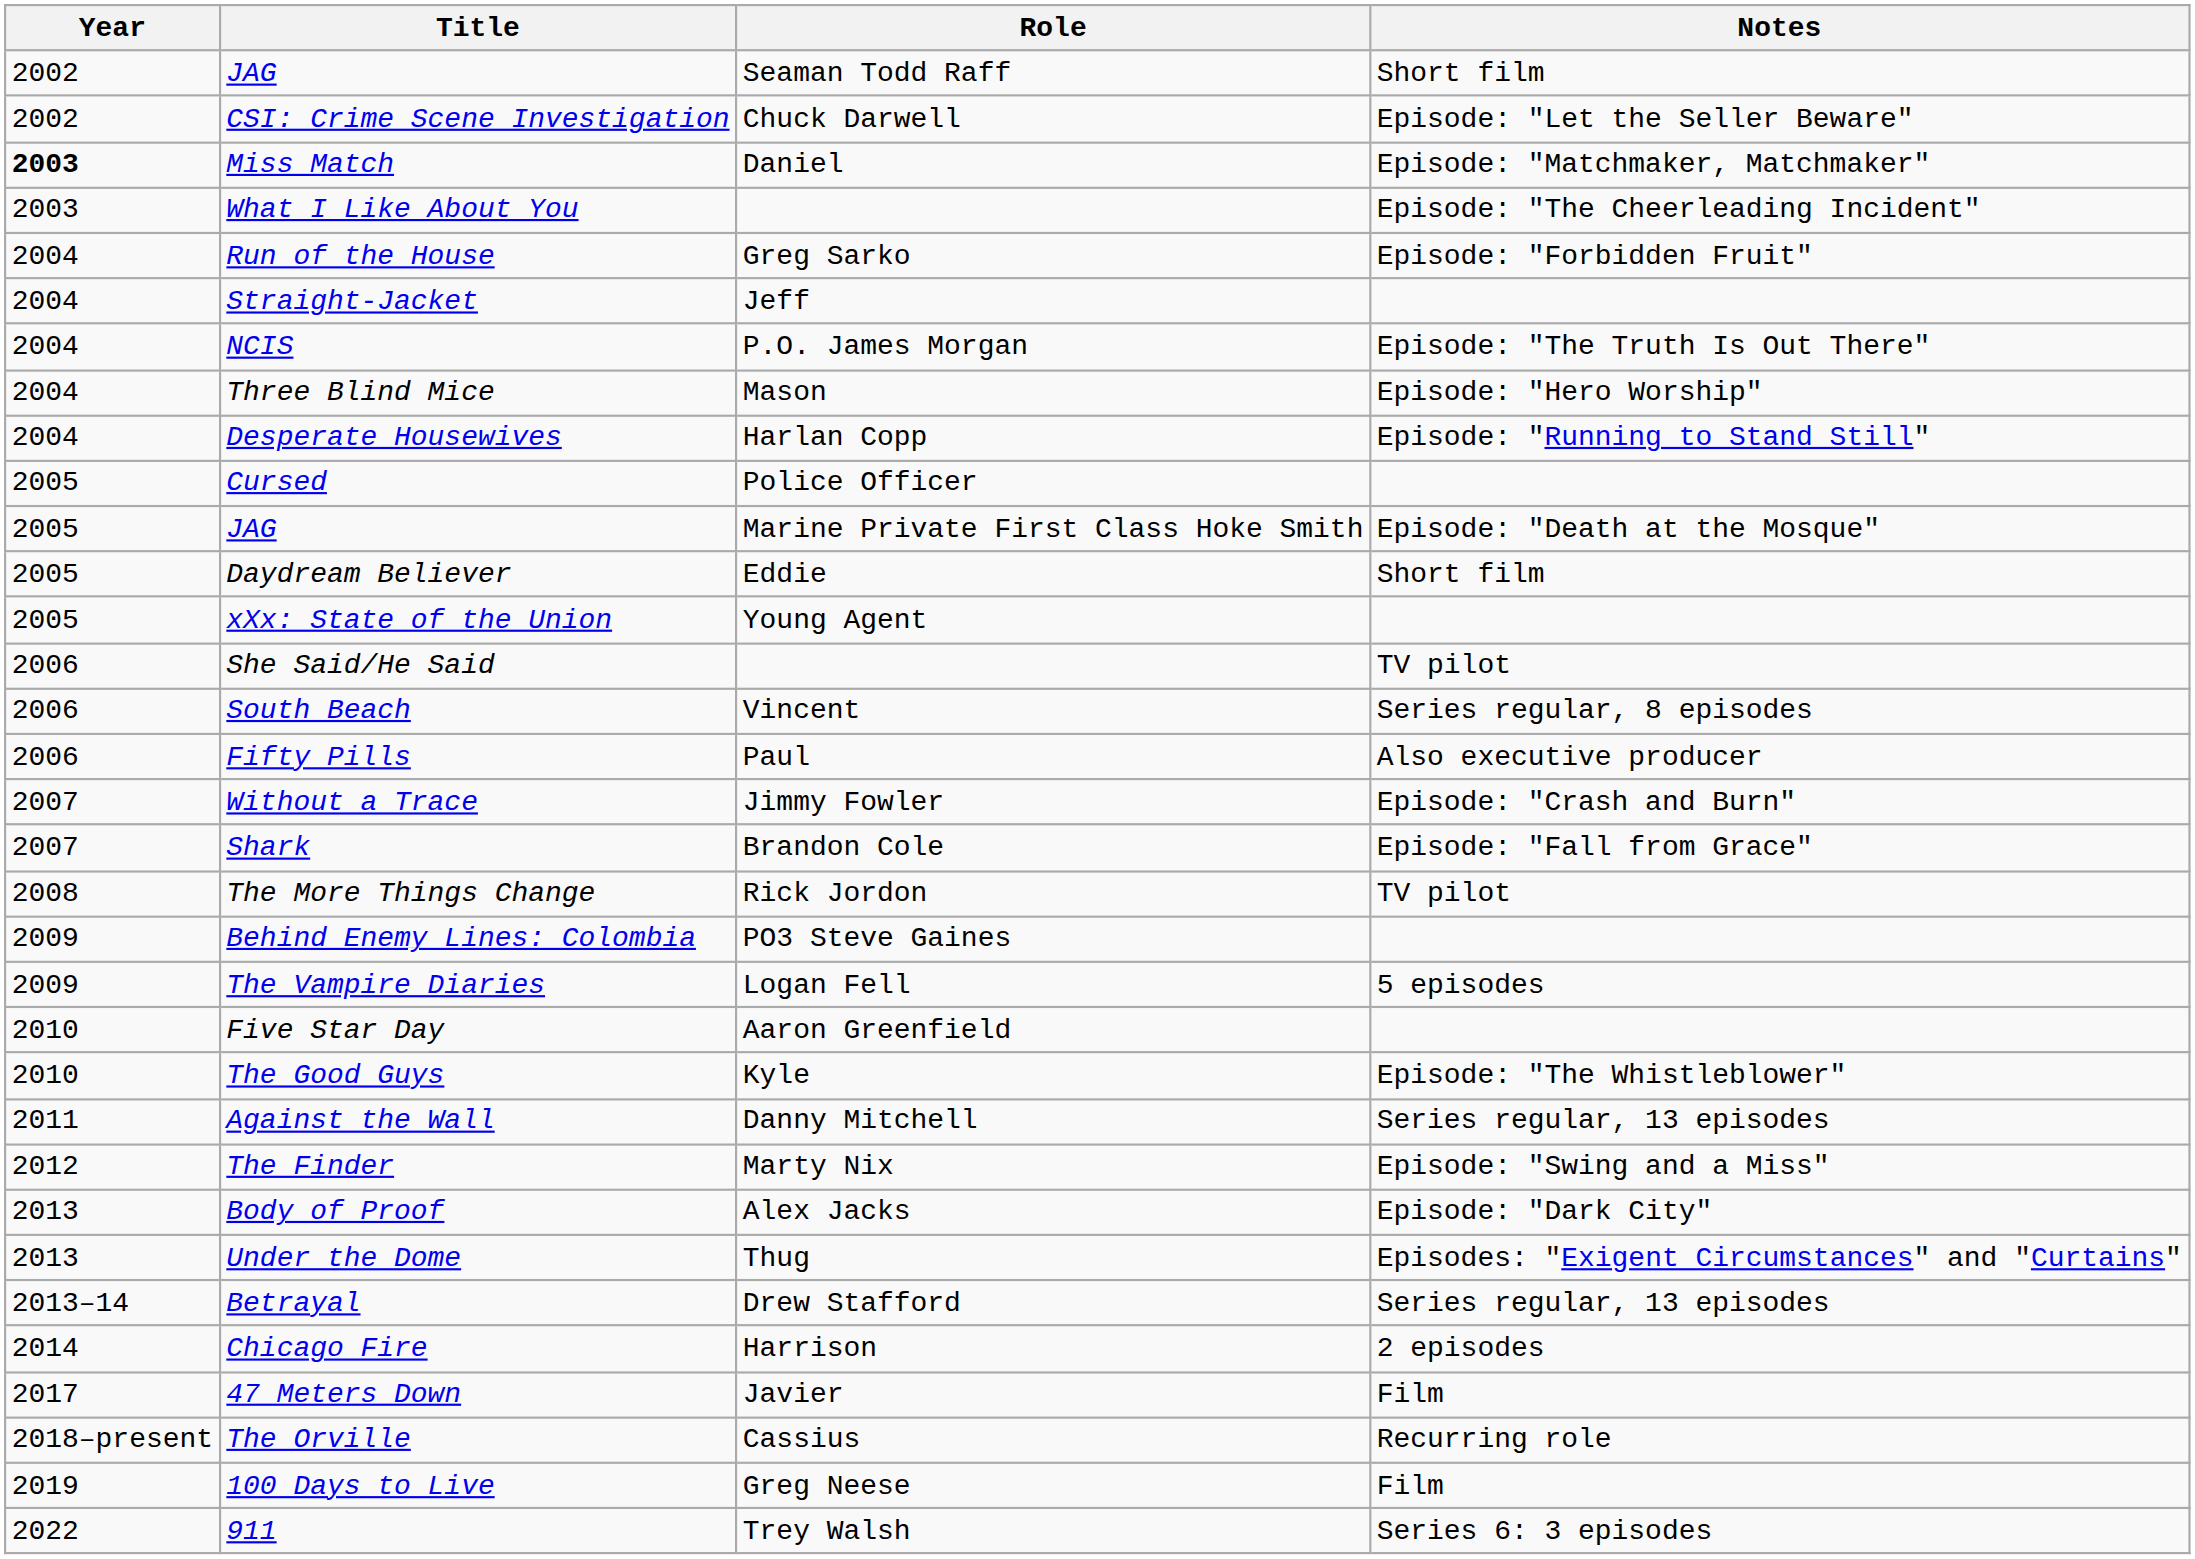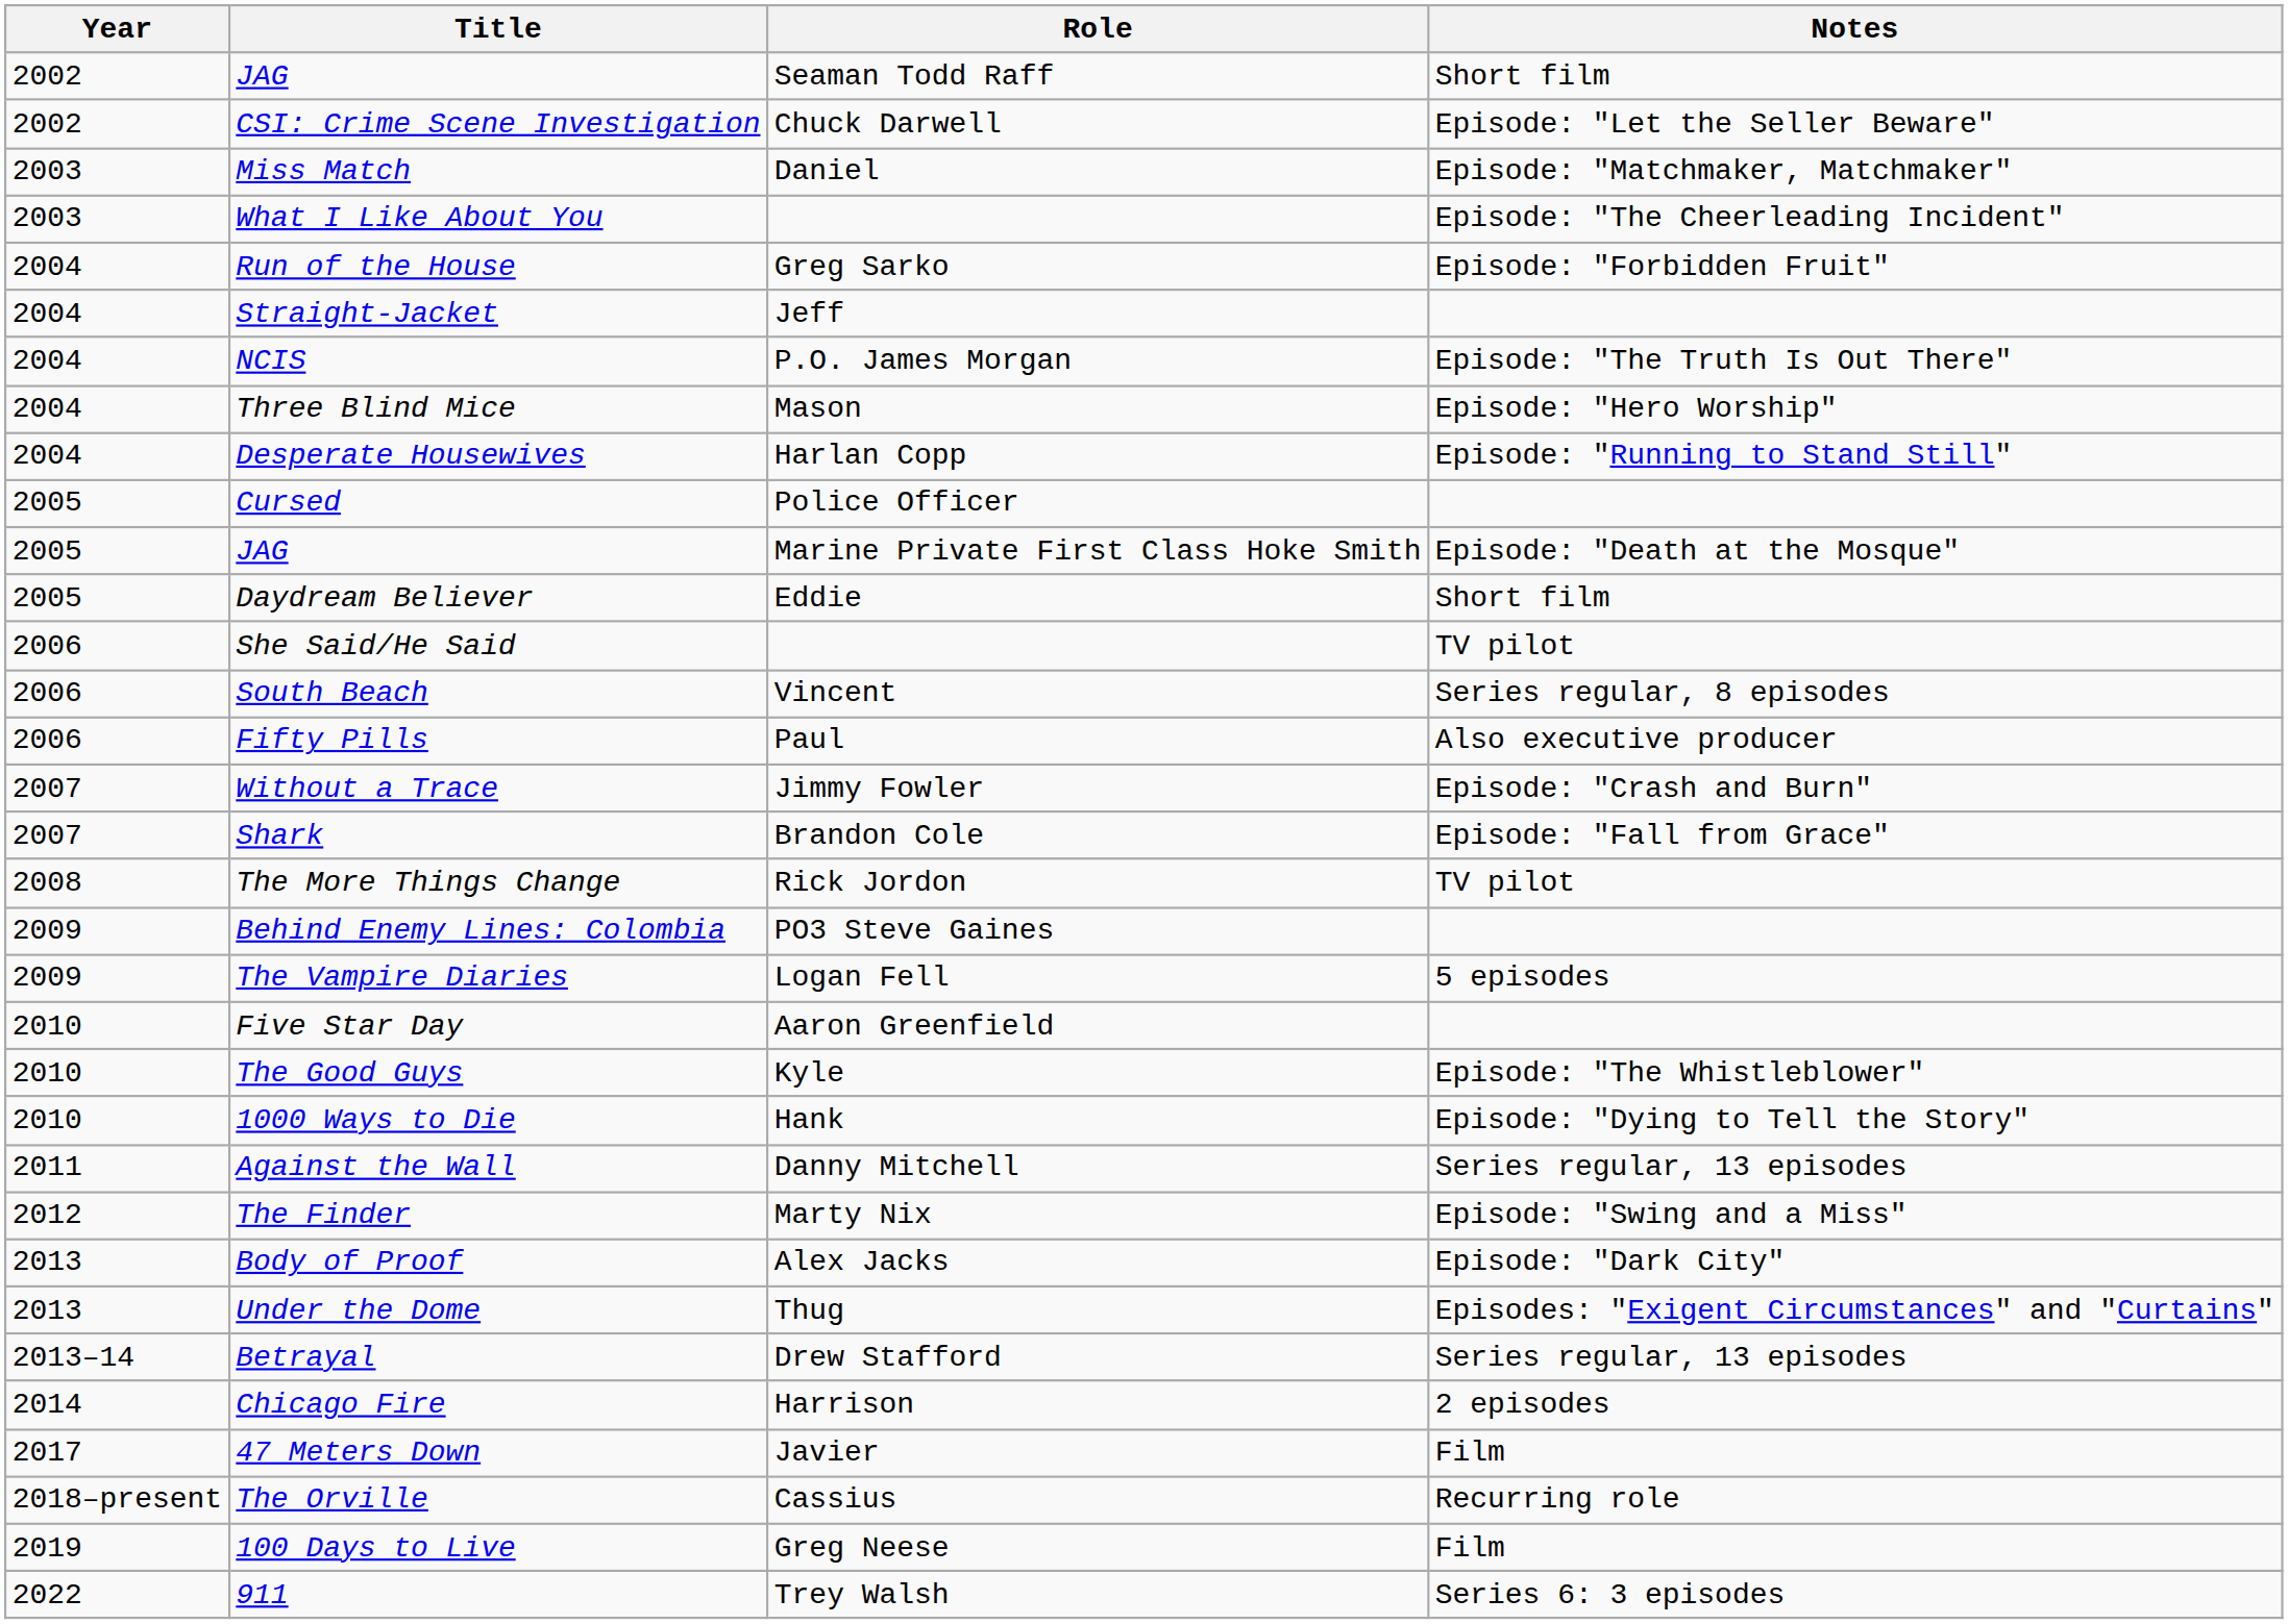Miss Match | Year: bold -> normal
- row: 2005 | xXx: State of the Union | Young Agent
+ row: 2010 | 1000 Ways to Die | Hank | Episode: "Dying to Tell the Story"
